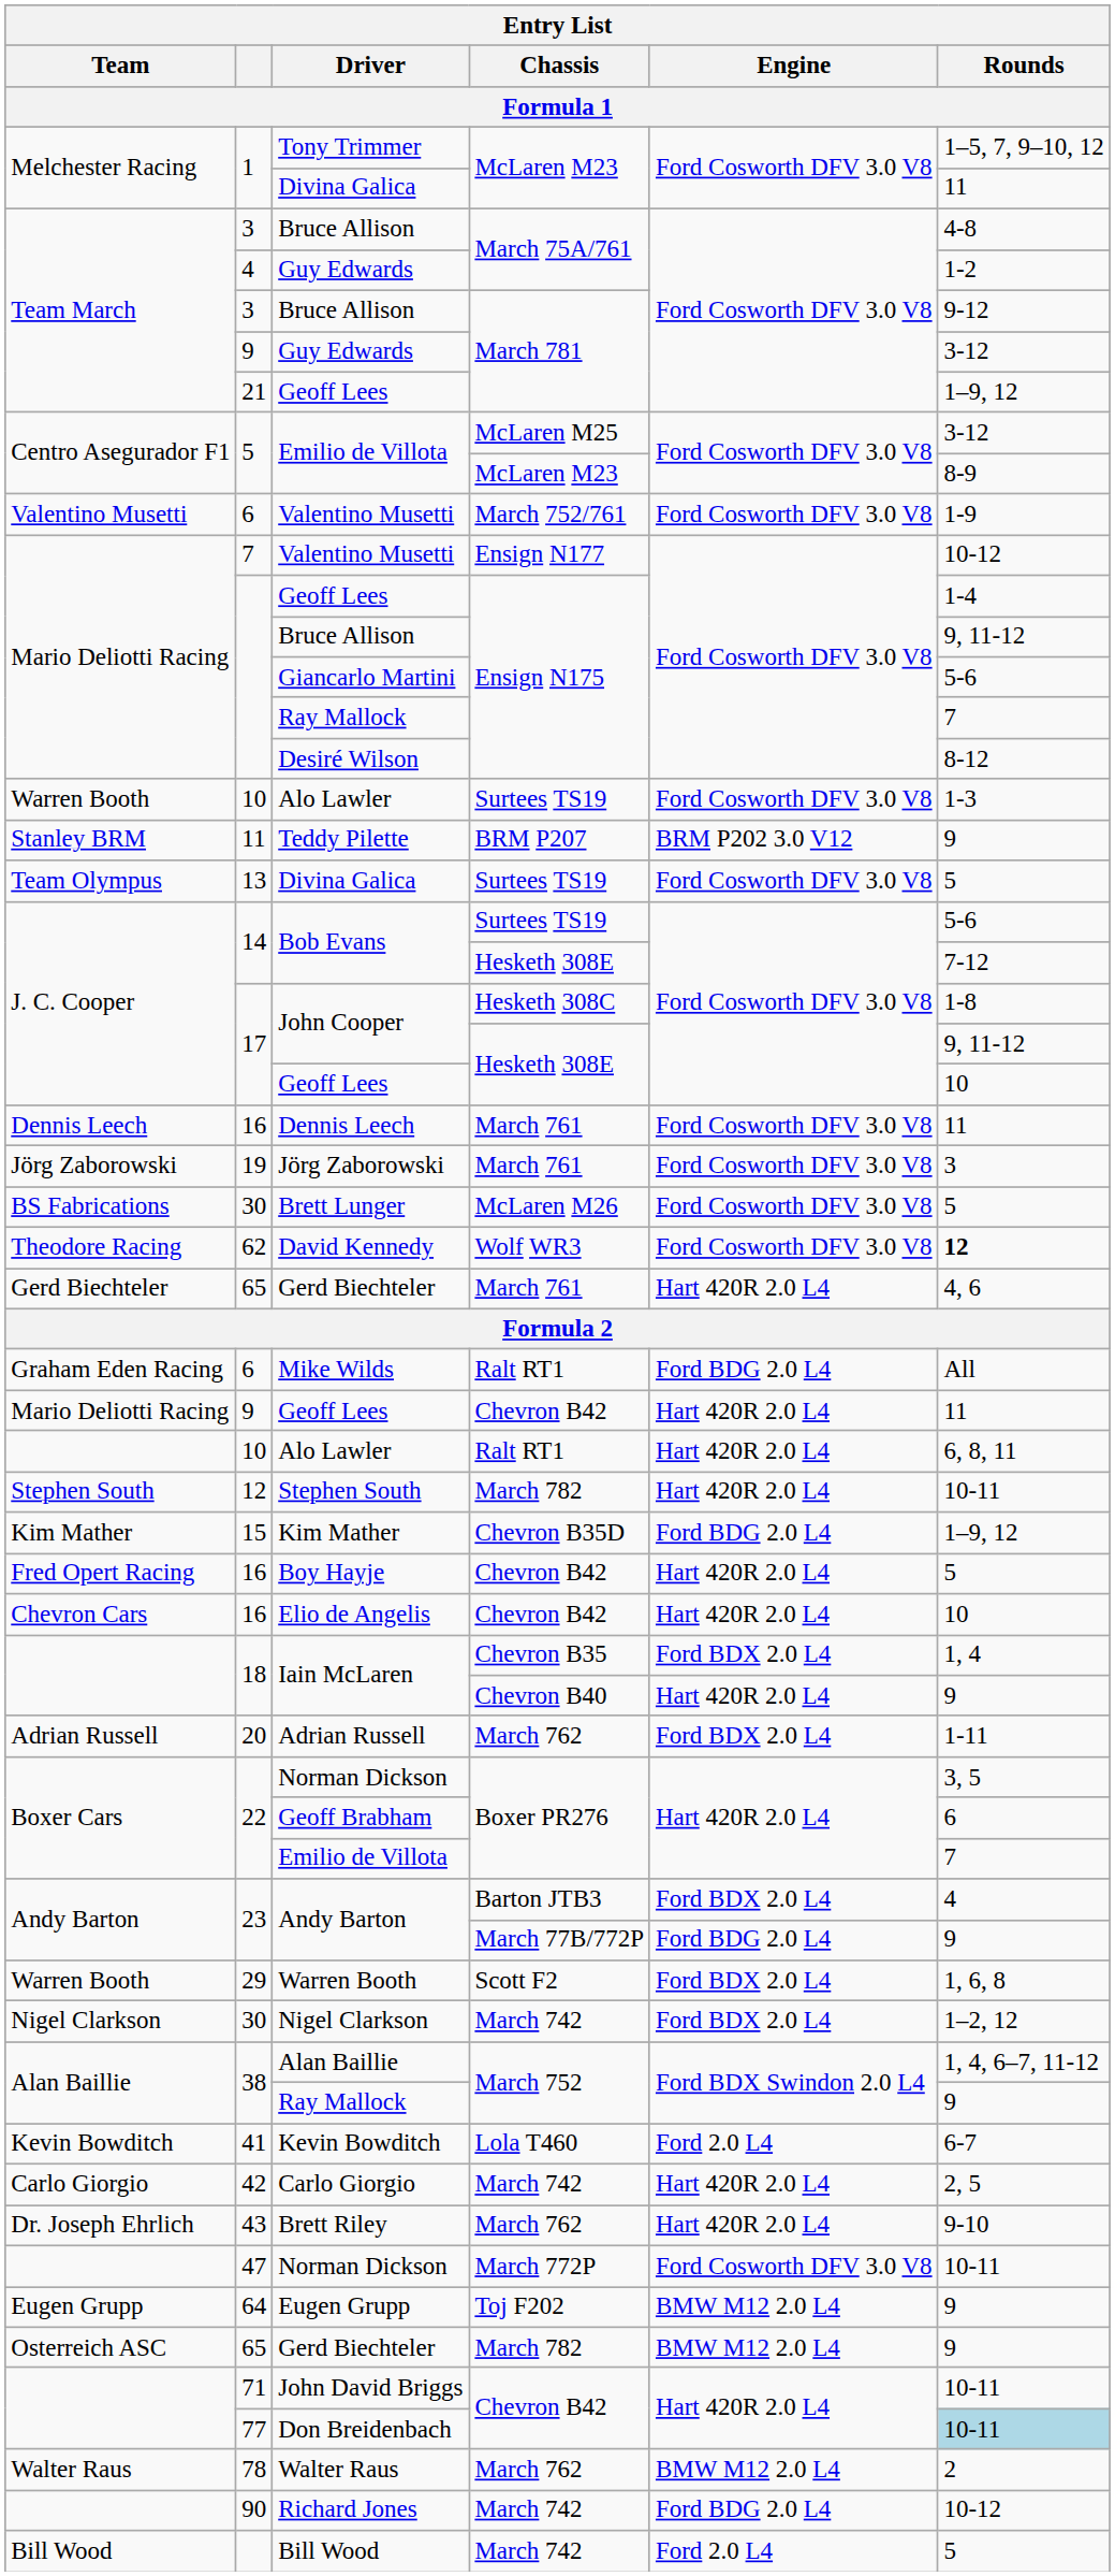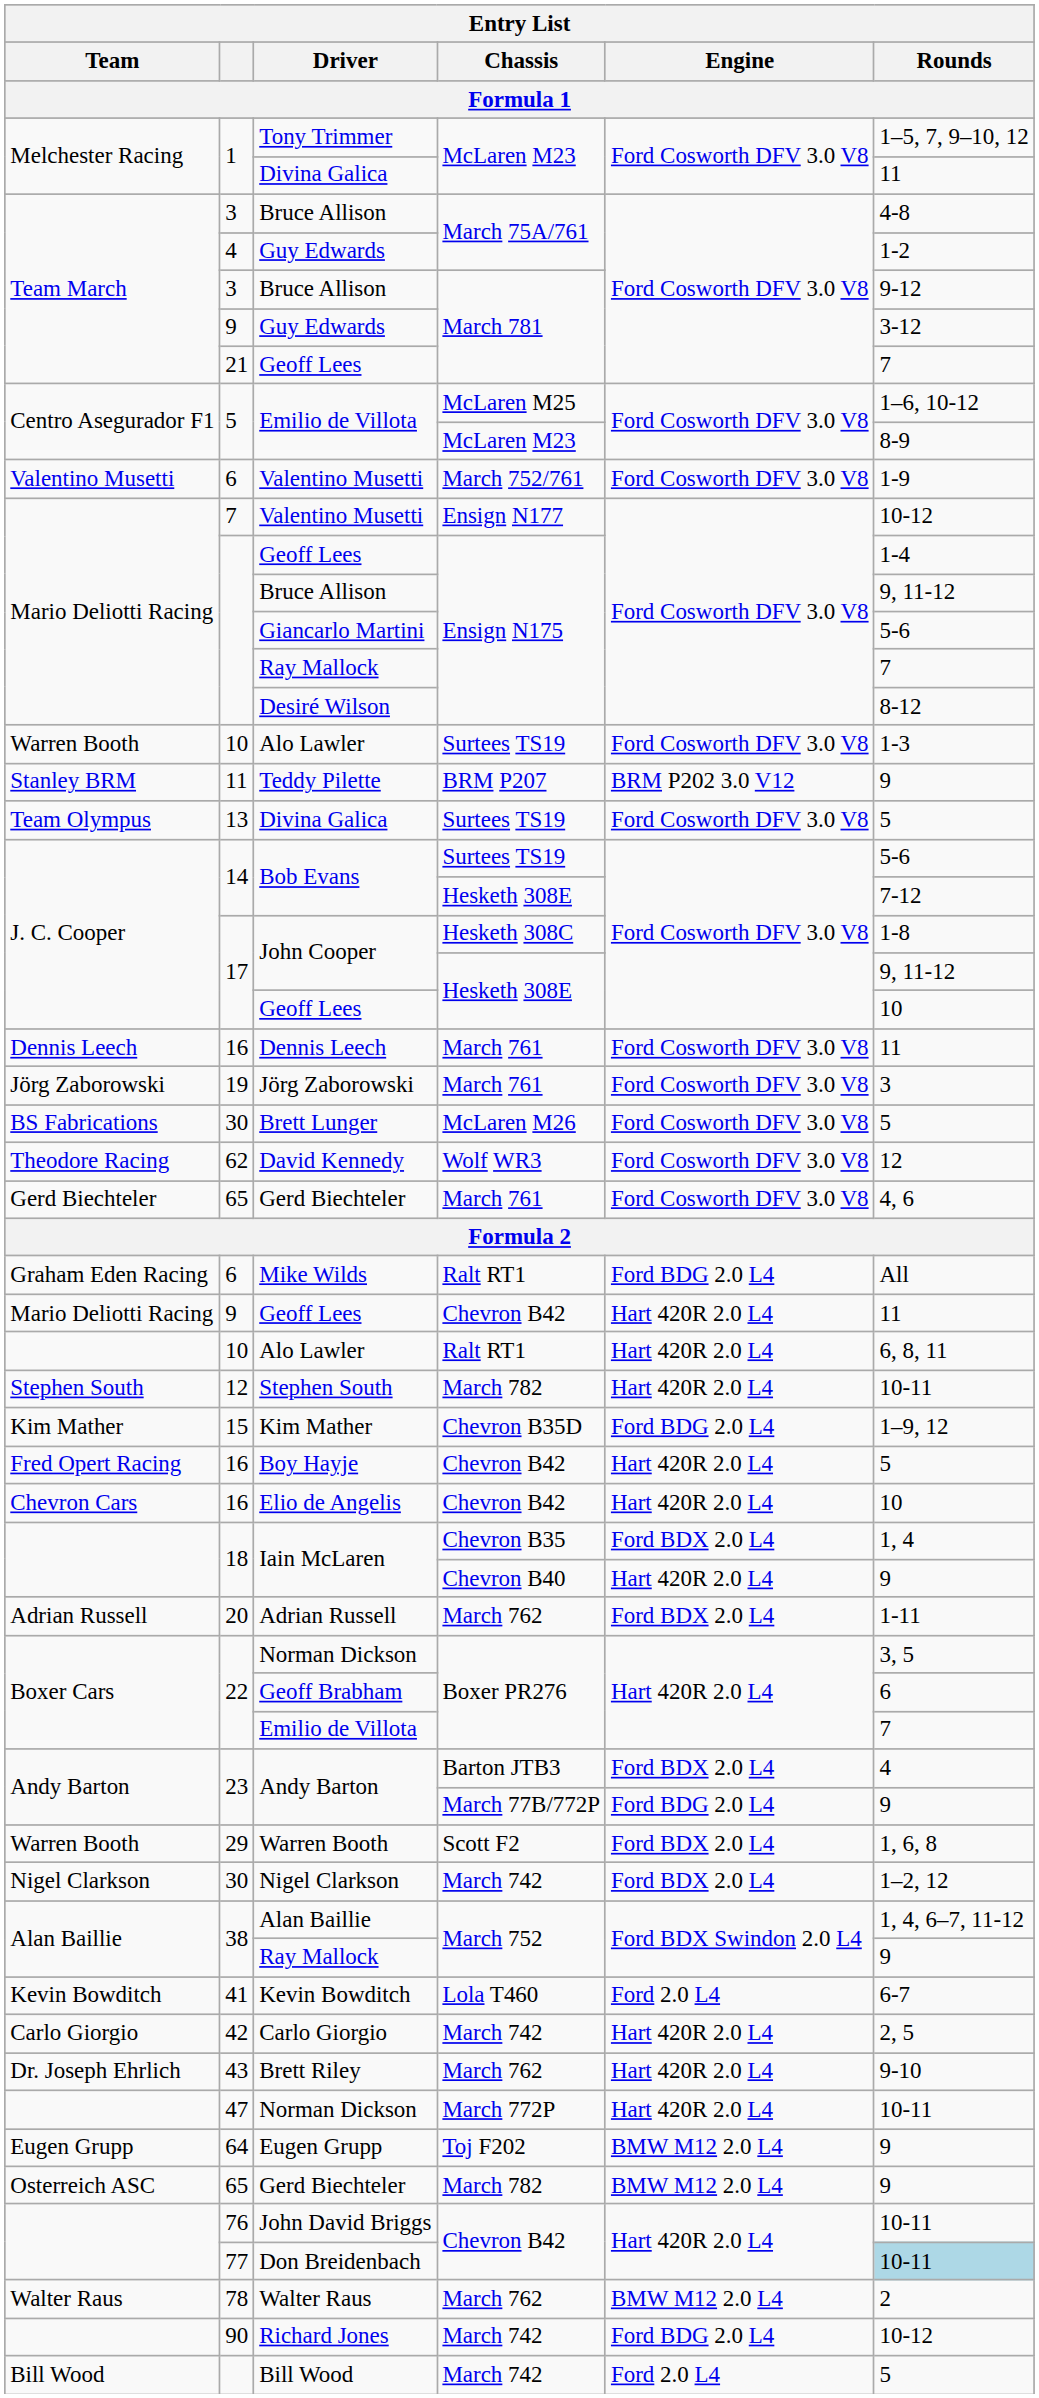Geoff Lees / March 781 | Rounds: 1–9, 12 -> 7
Emilio de Villota / McLaren M25 | Rounds: 3-12 -> 1–6, 10-12
David Kennedy | Rounds: bold -> normal
Gerd Biechteler / March 761 | Engine: Hart 420R 2.0 L4 -> Ford Cosworth DFV 3.0 V8
Norman Dickson / March 772P | Engine: Ford Cosworth DFV 3.0 V8 -> Hart 420R 2.0 L4
John David Briggs | column 2: 71 -> 76
